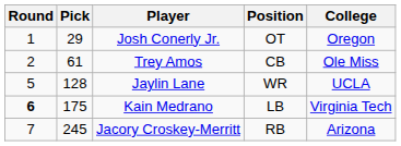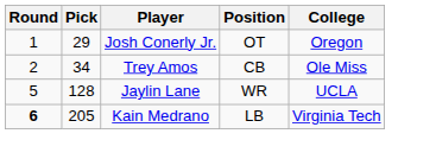Trey Amos | Pick: 61 -> 34
Kain Medrano | Pick: 175 -> 205
- row: 7 | 245 | Jacory Croskey-Merritt | RB | Arizona
